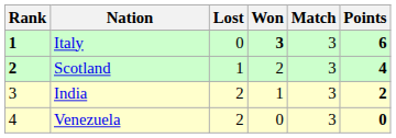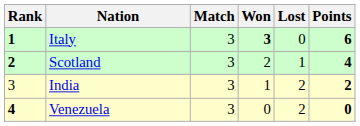columns swapped: Match <-> Lost
Venezuela | Rank: normal -> bold
